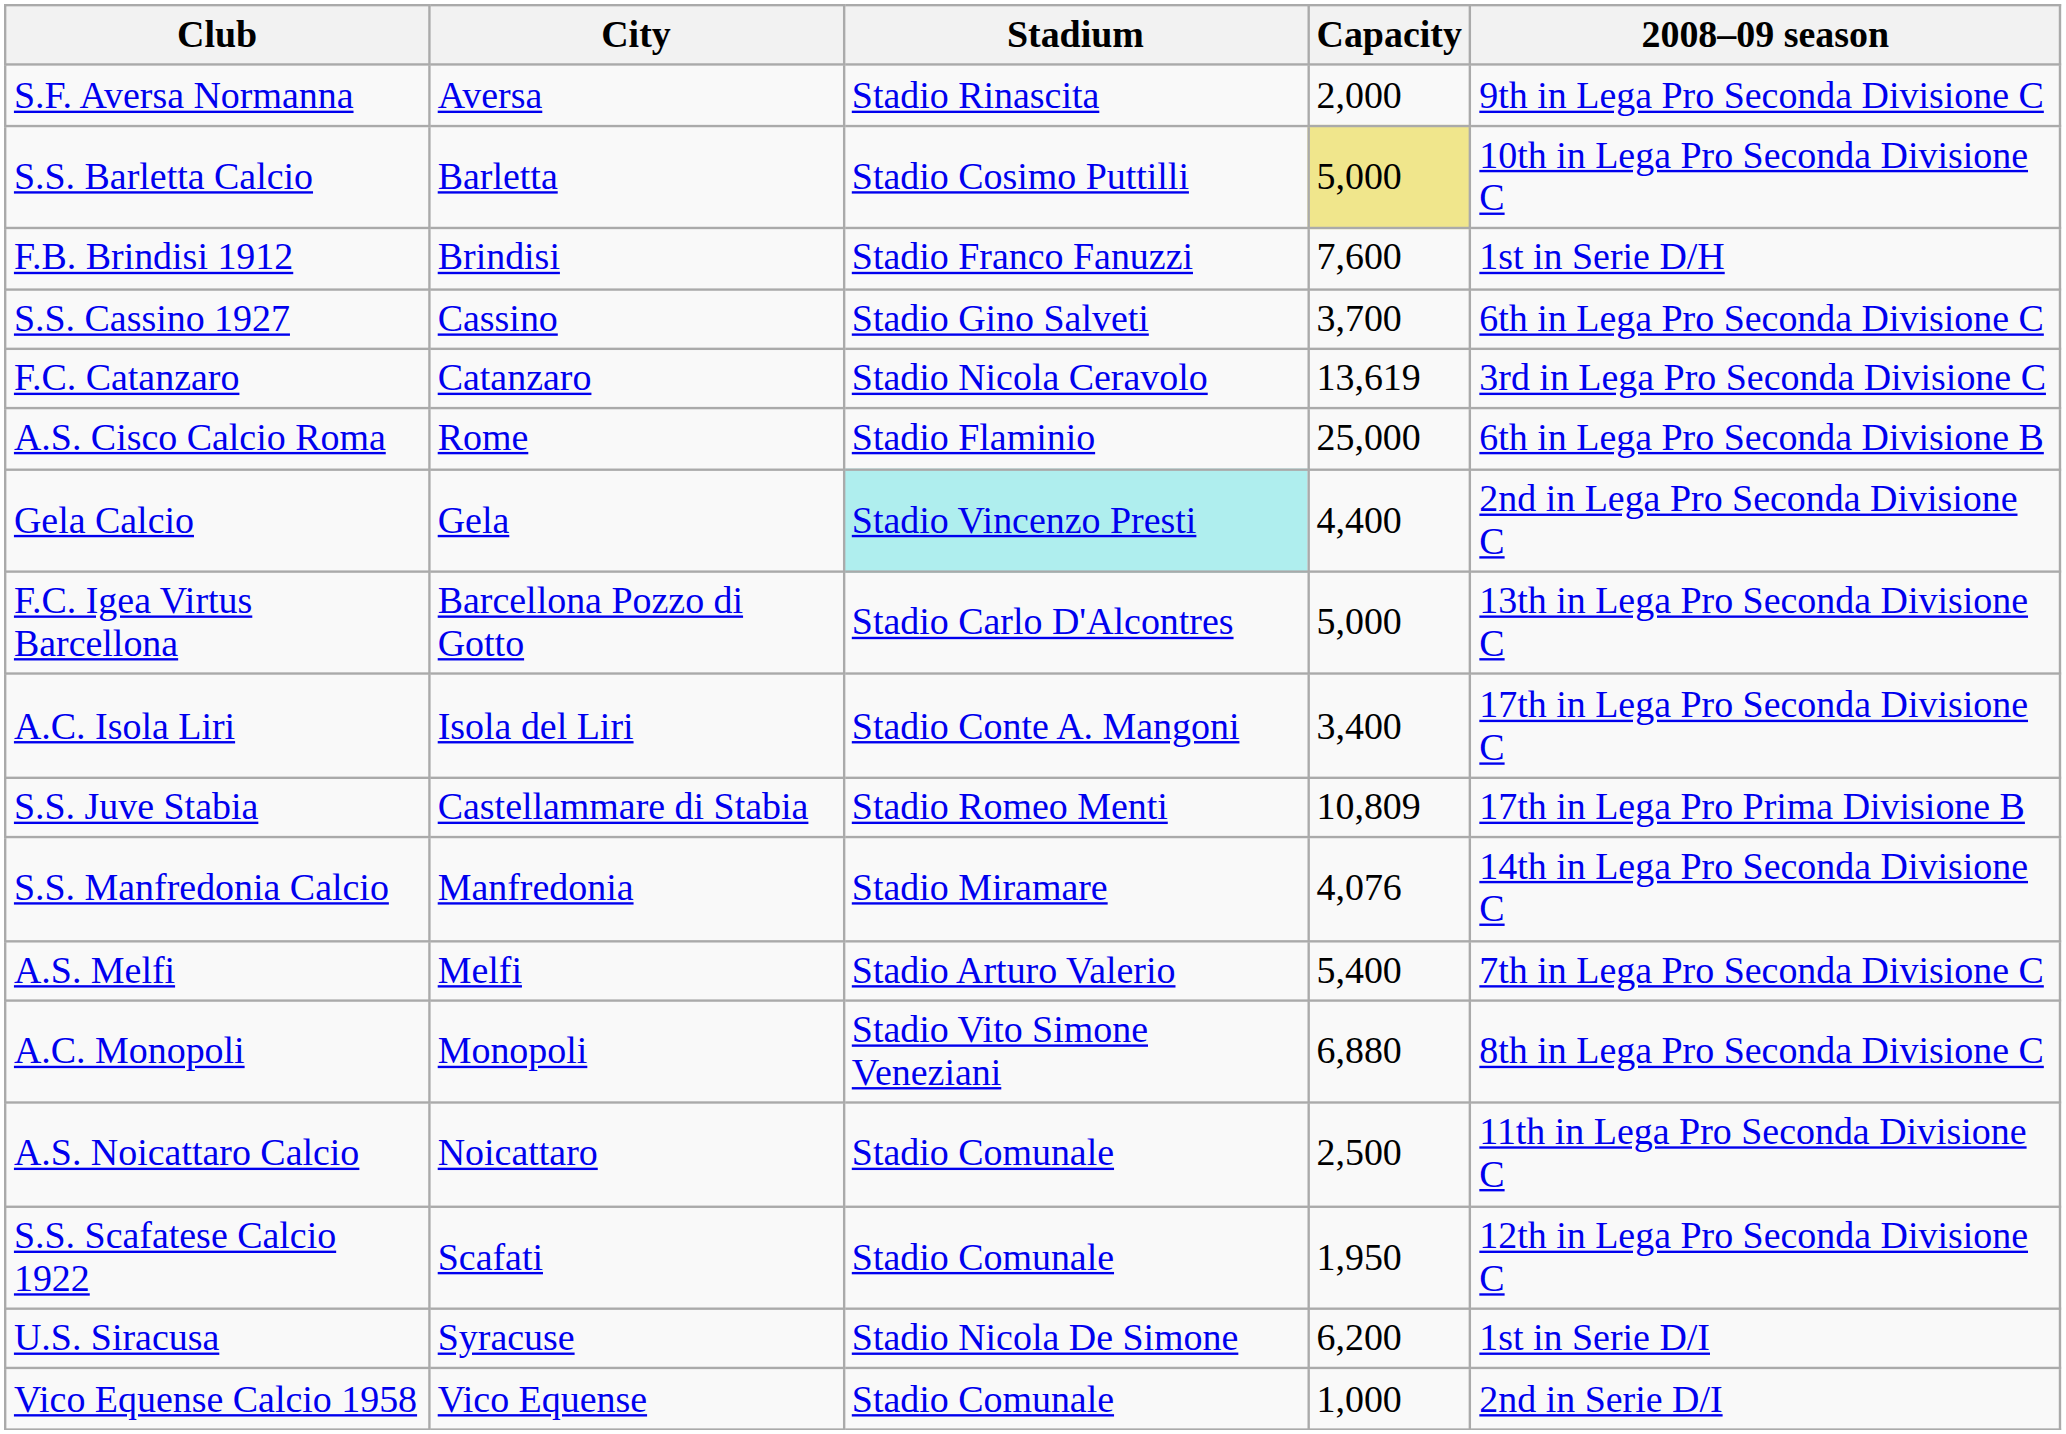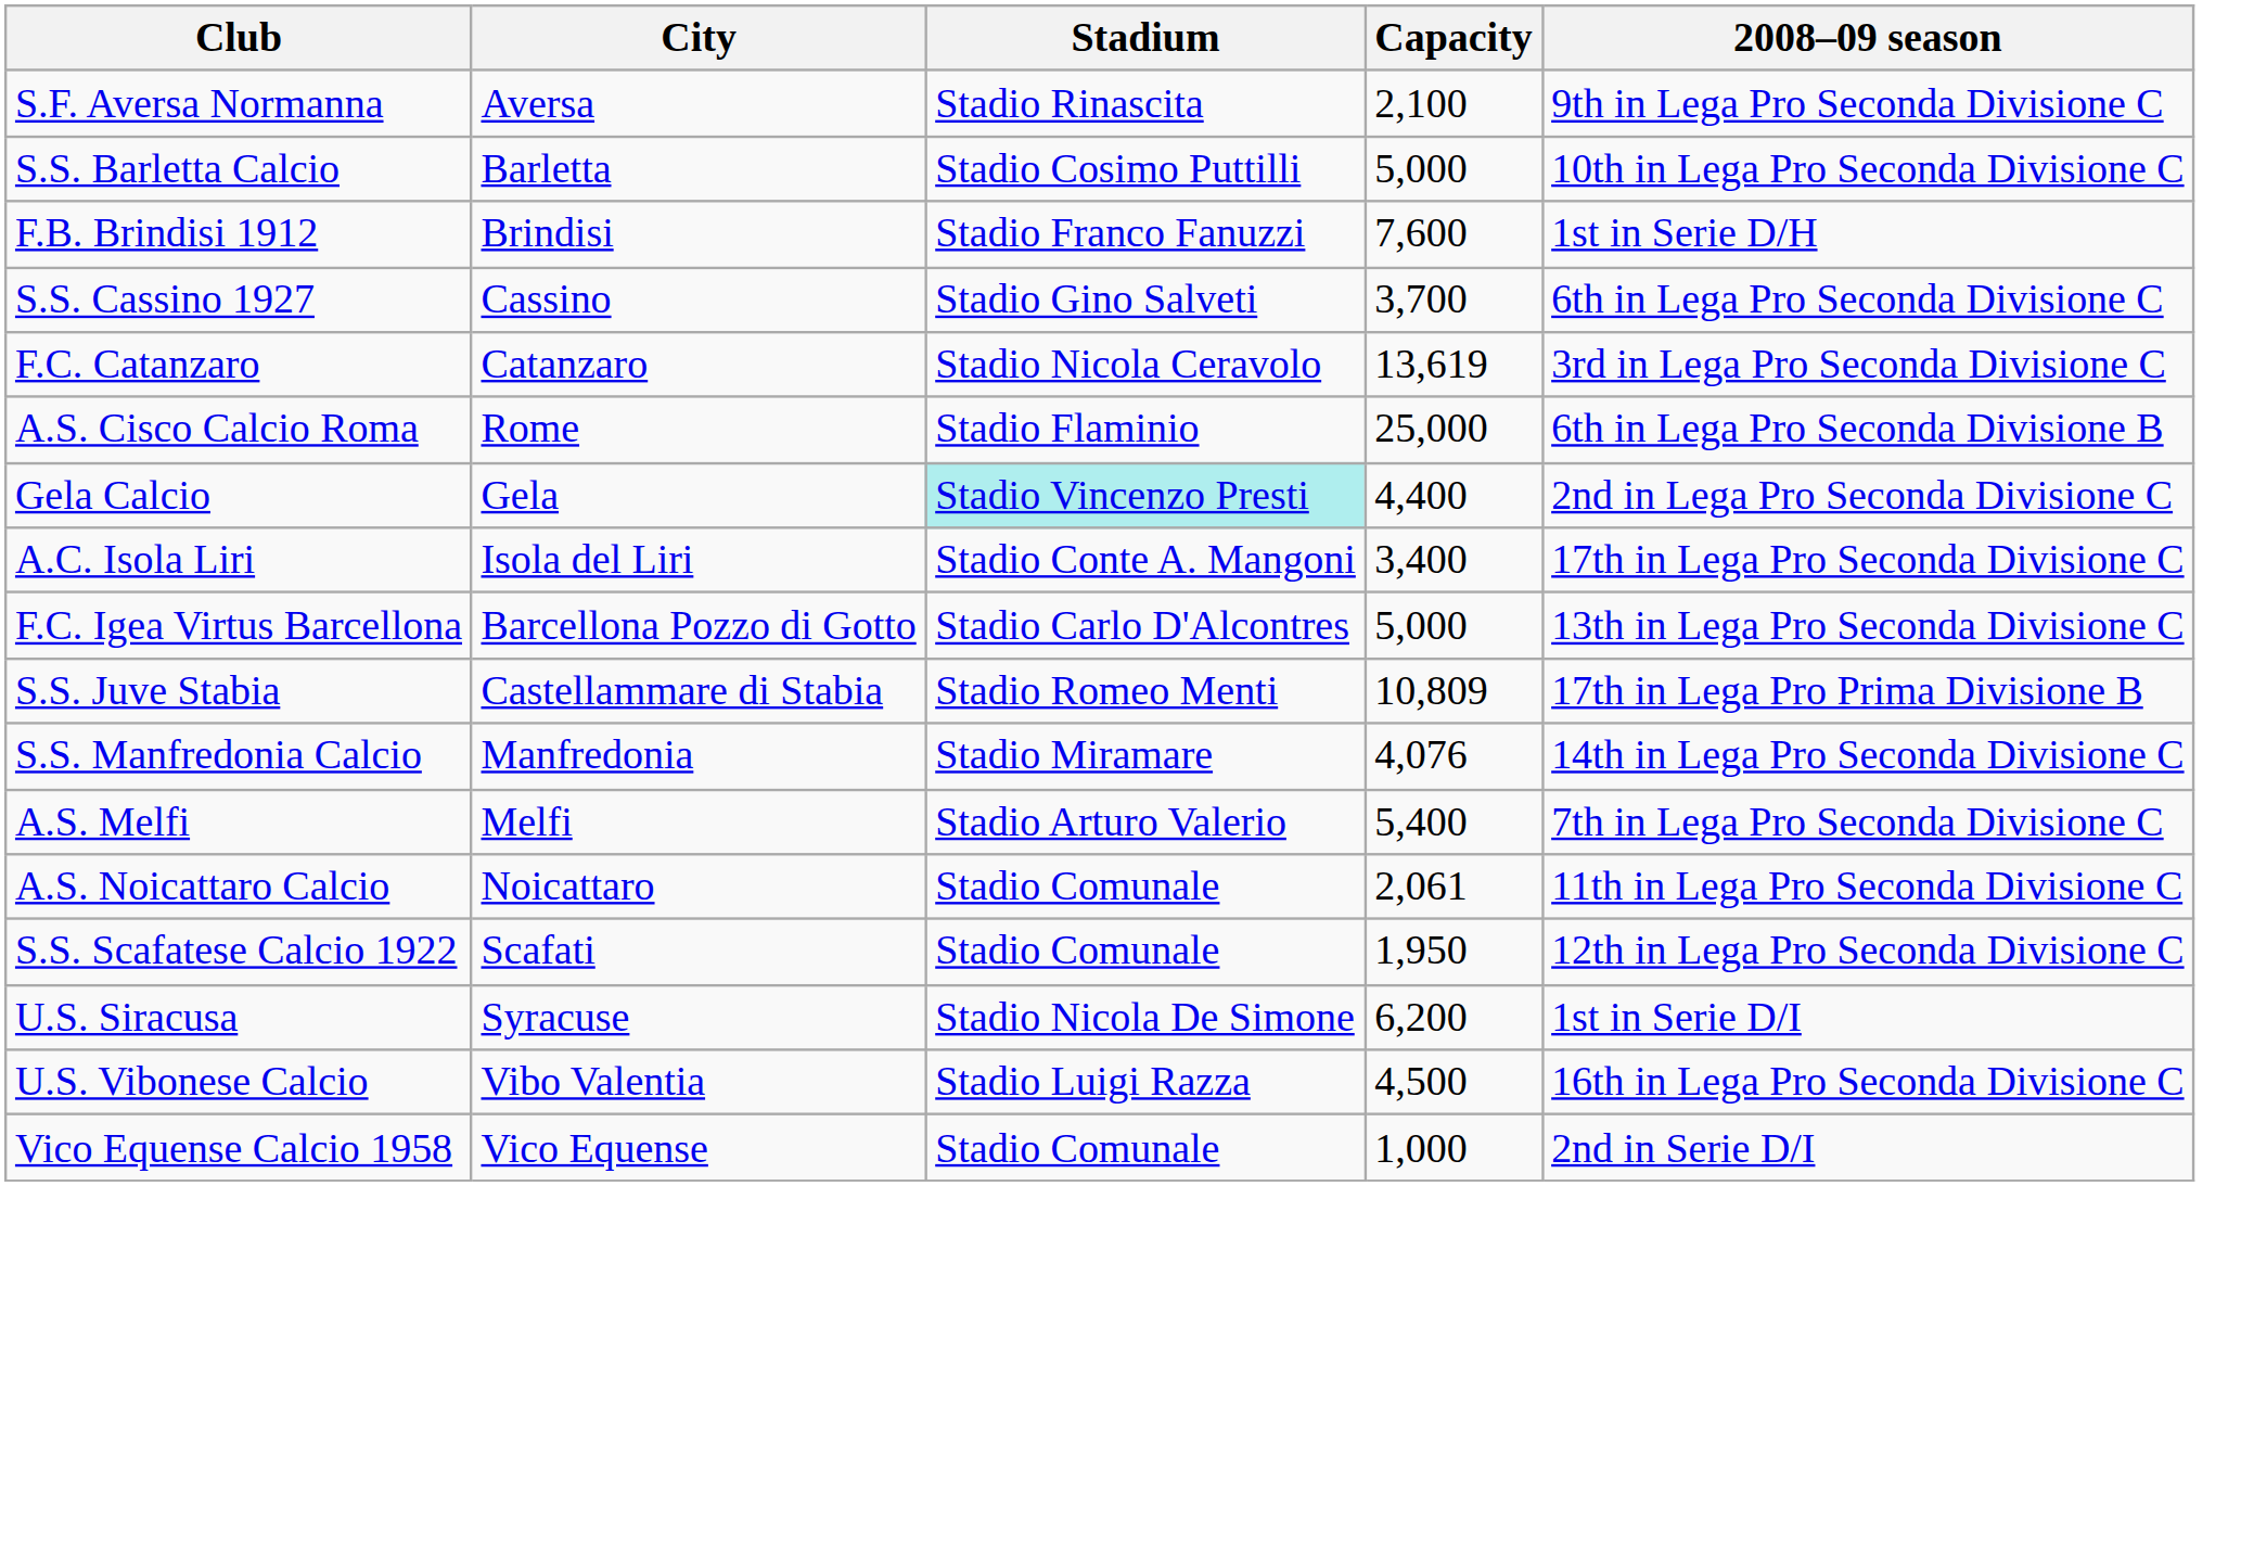S.F. Aversa Normanna | Capacity: 2,000 -> 2,100
S.S. Barletta Calcio | Capacity: khaki background -> no background
rows swapped: F.C. Igea Virtus Barcellona <-> A.C. Isola Liri
- row: A.C. Monopoli | Monopoli | Stadio Vito Simone Veneziani | 6,880 | 8th in Lega Pro Seconda Divisione C
A.S. Noicattaro Calcio | Capacity: 2,500 -> 2,061
+ row: U.S. Vibonese Calcio | Vibo Valentia | Stadio Luigi Razza | 4,500 | 16th in Lega Pro Seconda Divisione C
